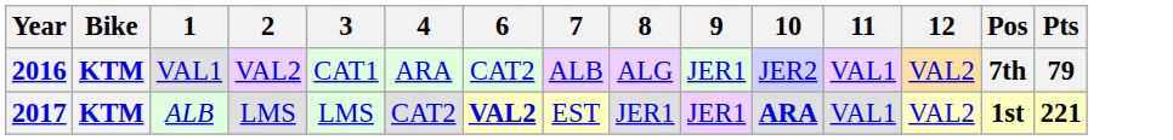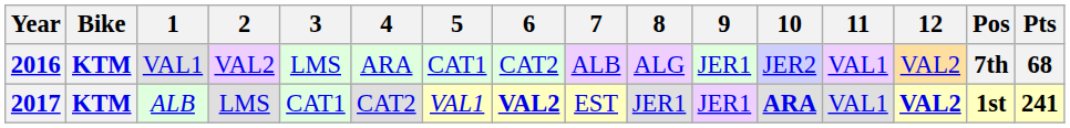+ column: 5 | CAT1 | VAL1
2016 | 3: CAT1 -> LMS
2016 | Pts: 79 -> 68
2017 | 3: LMS -> CAT1
2017 | 12: normal -> bold
2017 | Pts: 221 -> 241
